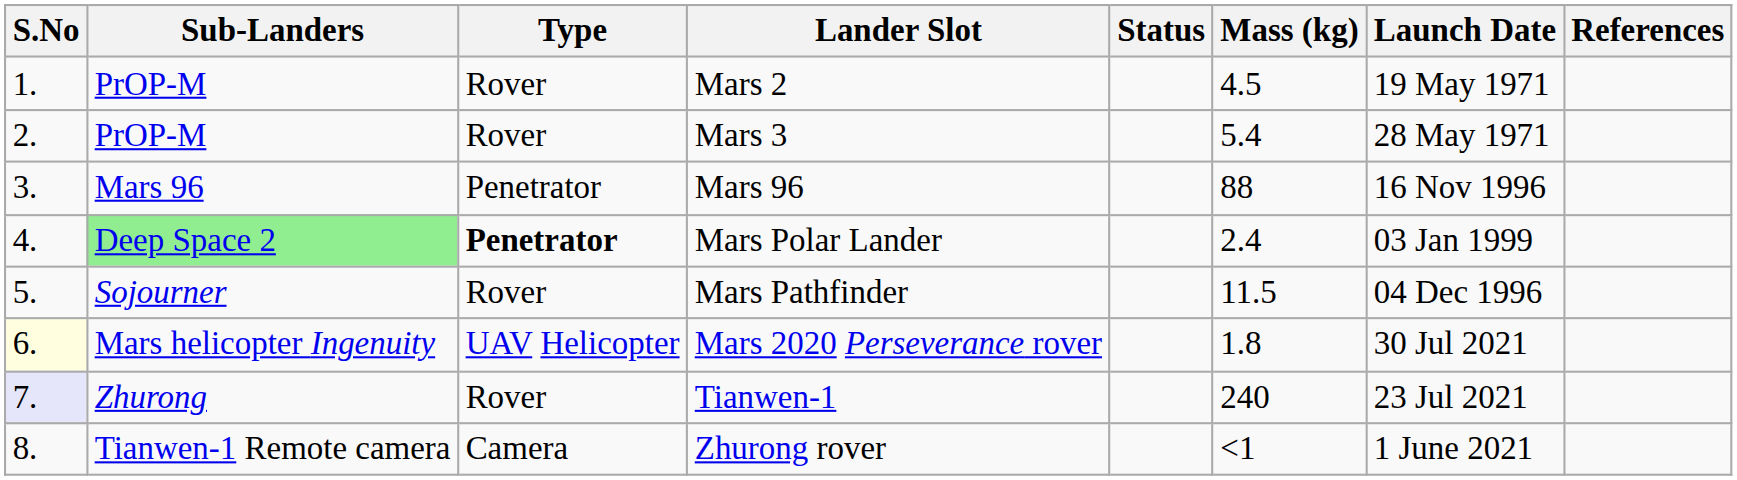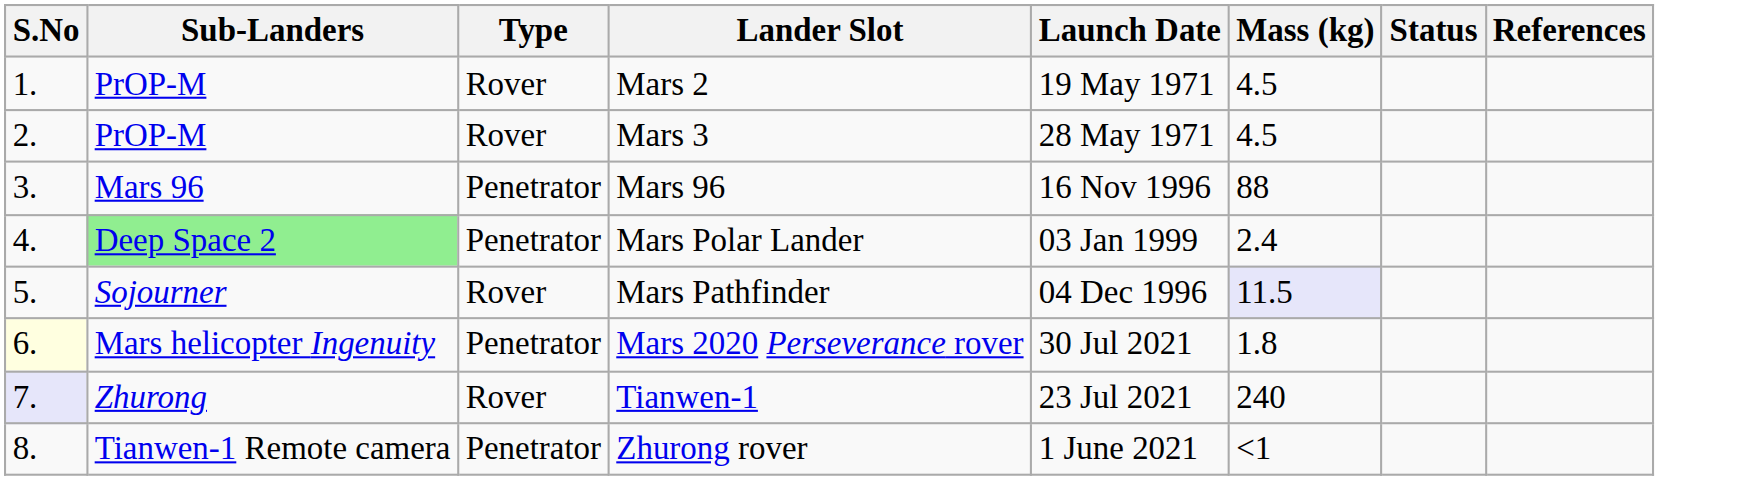columns swapped: Launch Date <-> Status
Mars 3 | Mass (kg): 5.4 -> 4.5
Mars Polar Lander | Type: bold -> normal
Mars Pathfinder | Mass (kg): no background -> lavender background
Mars 2020 Perseverance rover | Type: UAV Helicopter -> Penetrator
Zhurong rover | Type: Camera -> Penetrator
